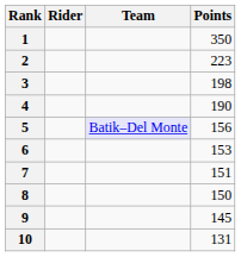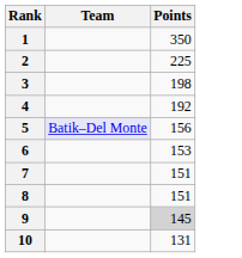- column: Rider
2 | Points: 223 -> 225
4 | Points: 190 -> 192
8 | Points: 150 -> 151
9 | Points: no background -> lightgrey background
